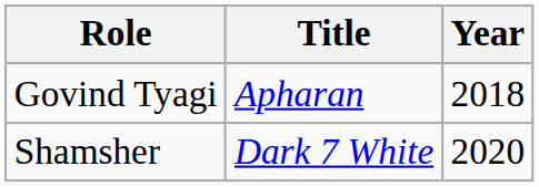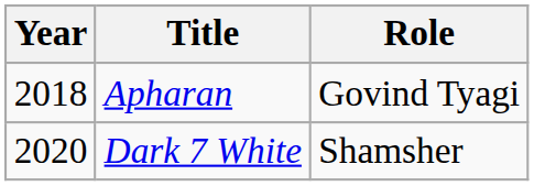columns swapped: Year <-> Role
